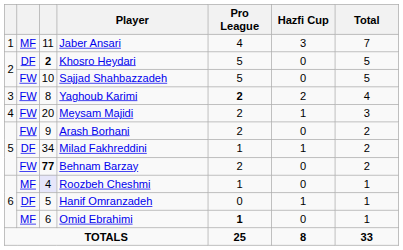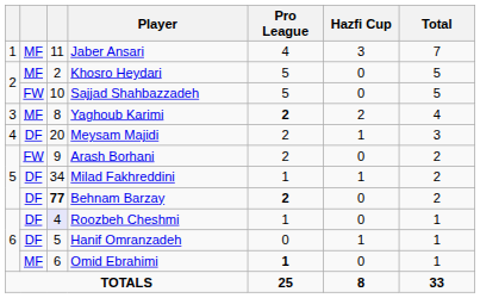Khosro Heydari | column 2: DF -> MF
Khosro Heydari | column 3: bold -> normal
Yaghoub Karimi | column 2: FW -> MF
Meysam Majidi | column 2: FW -> DF
Behnam Barzay | column 2: FW -> DF
Behnam Barzay | Pro League: normal -> bold
Roozbeh Cheshmi | column 2: MF -> DF
